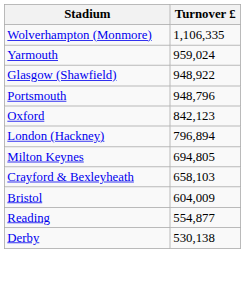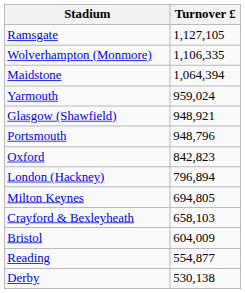+ row: Ramsgate | 1,127,105
+ row: Maidstone | 1,064,394
Glasgow (Shawfield) | Turnover £: 948,922 -> 948,921
Oxford | Turnover £: 842,123 -> 842,823
